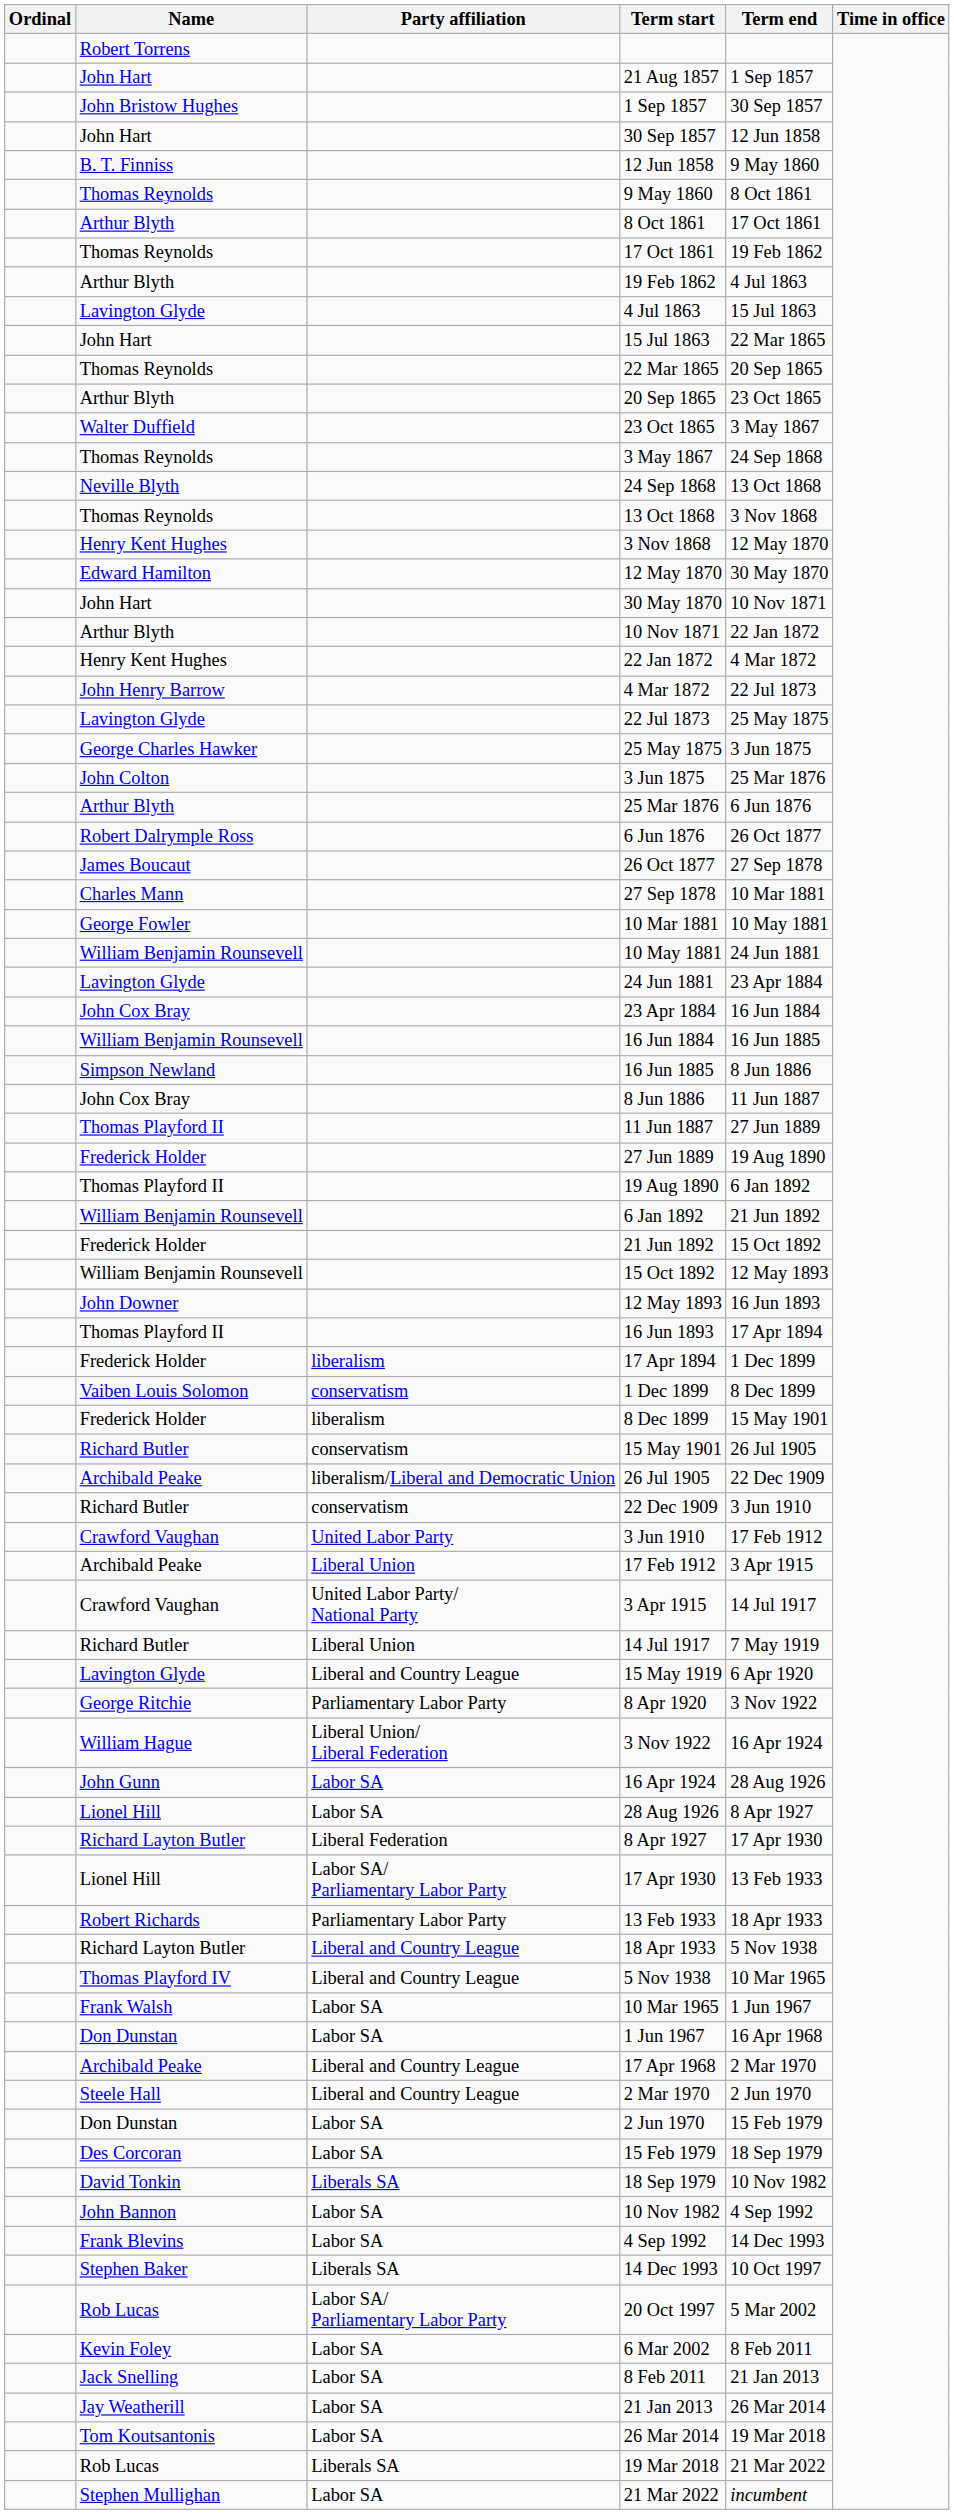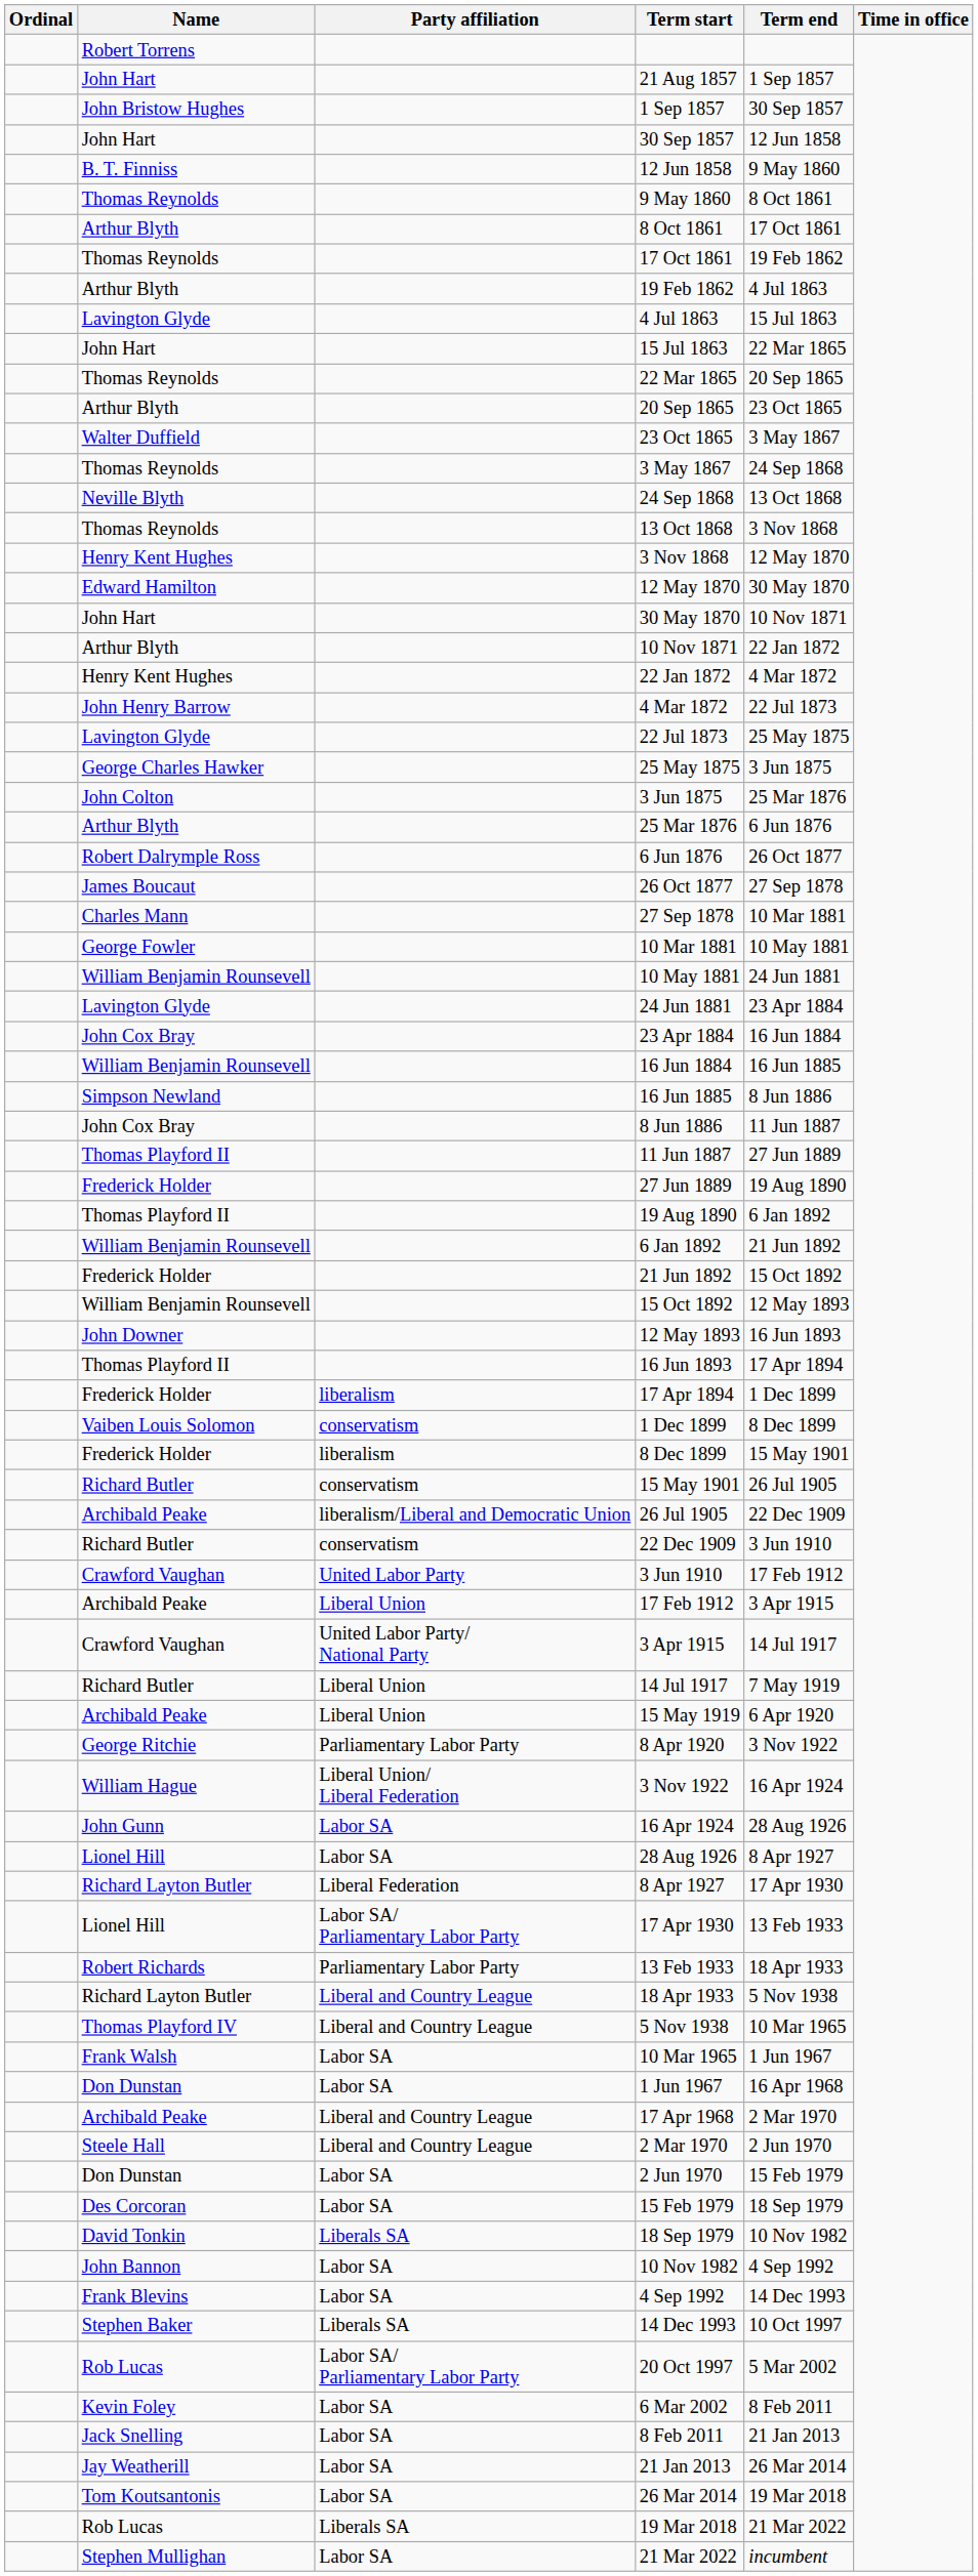15 May 1919 | Name: Lavington Glyde -> Archibald Peake
15 May 1919 | Party affiliation: Liberal and Country League -> Liberal Union
